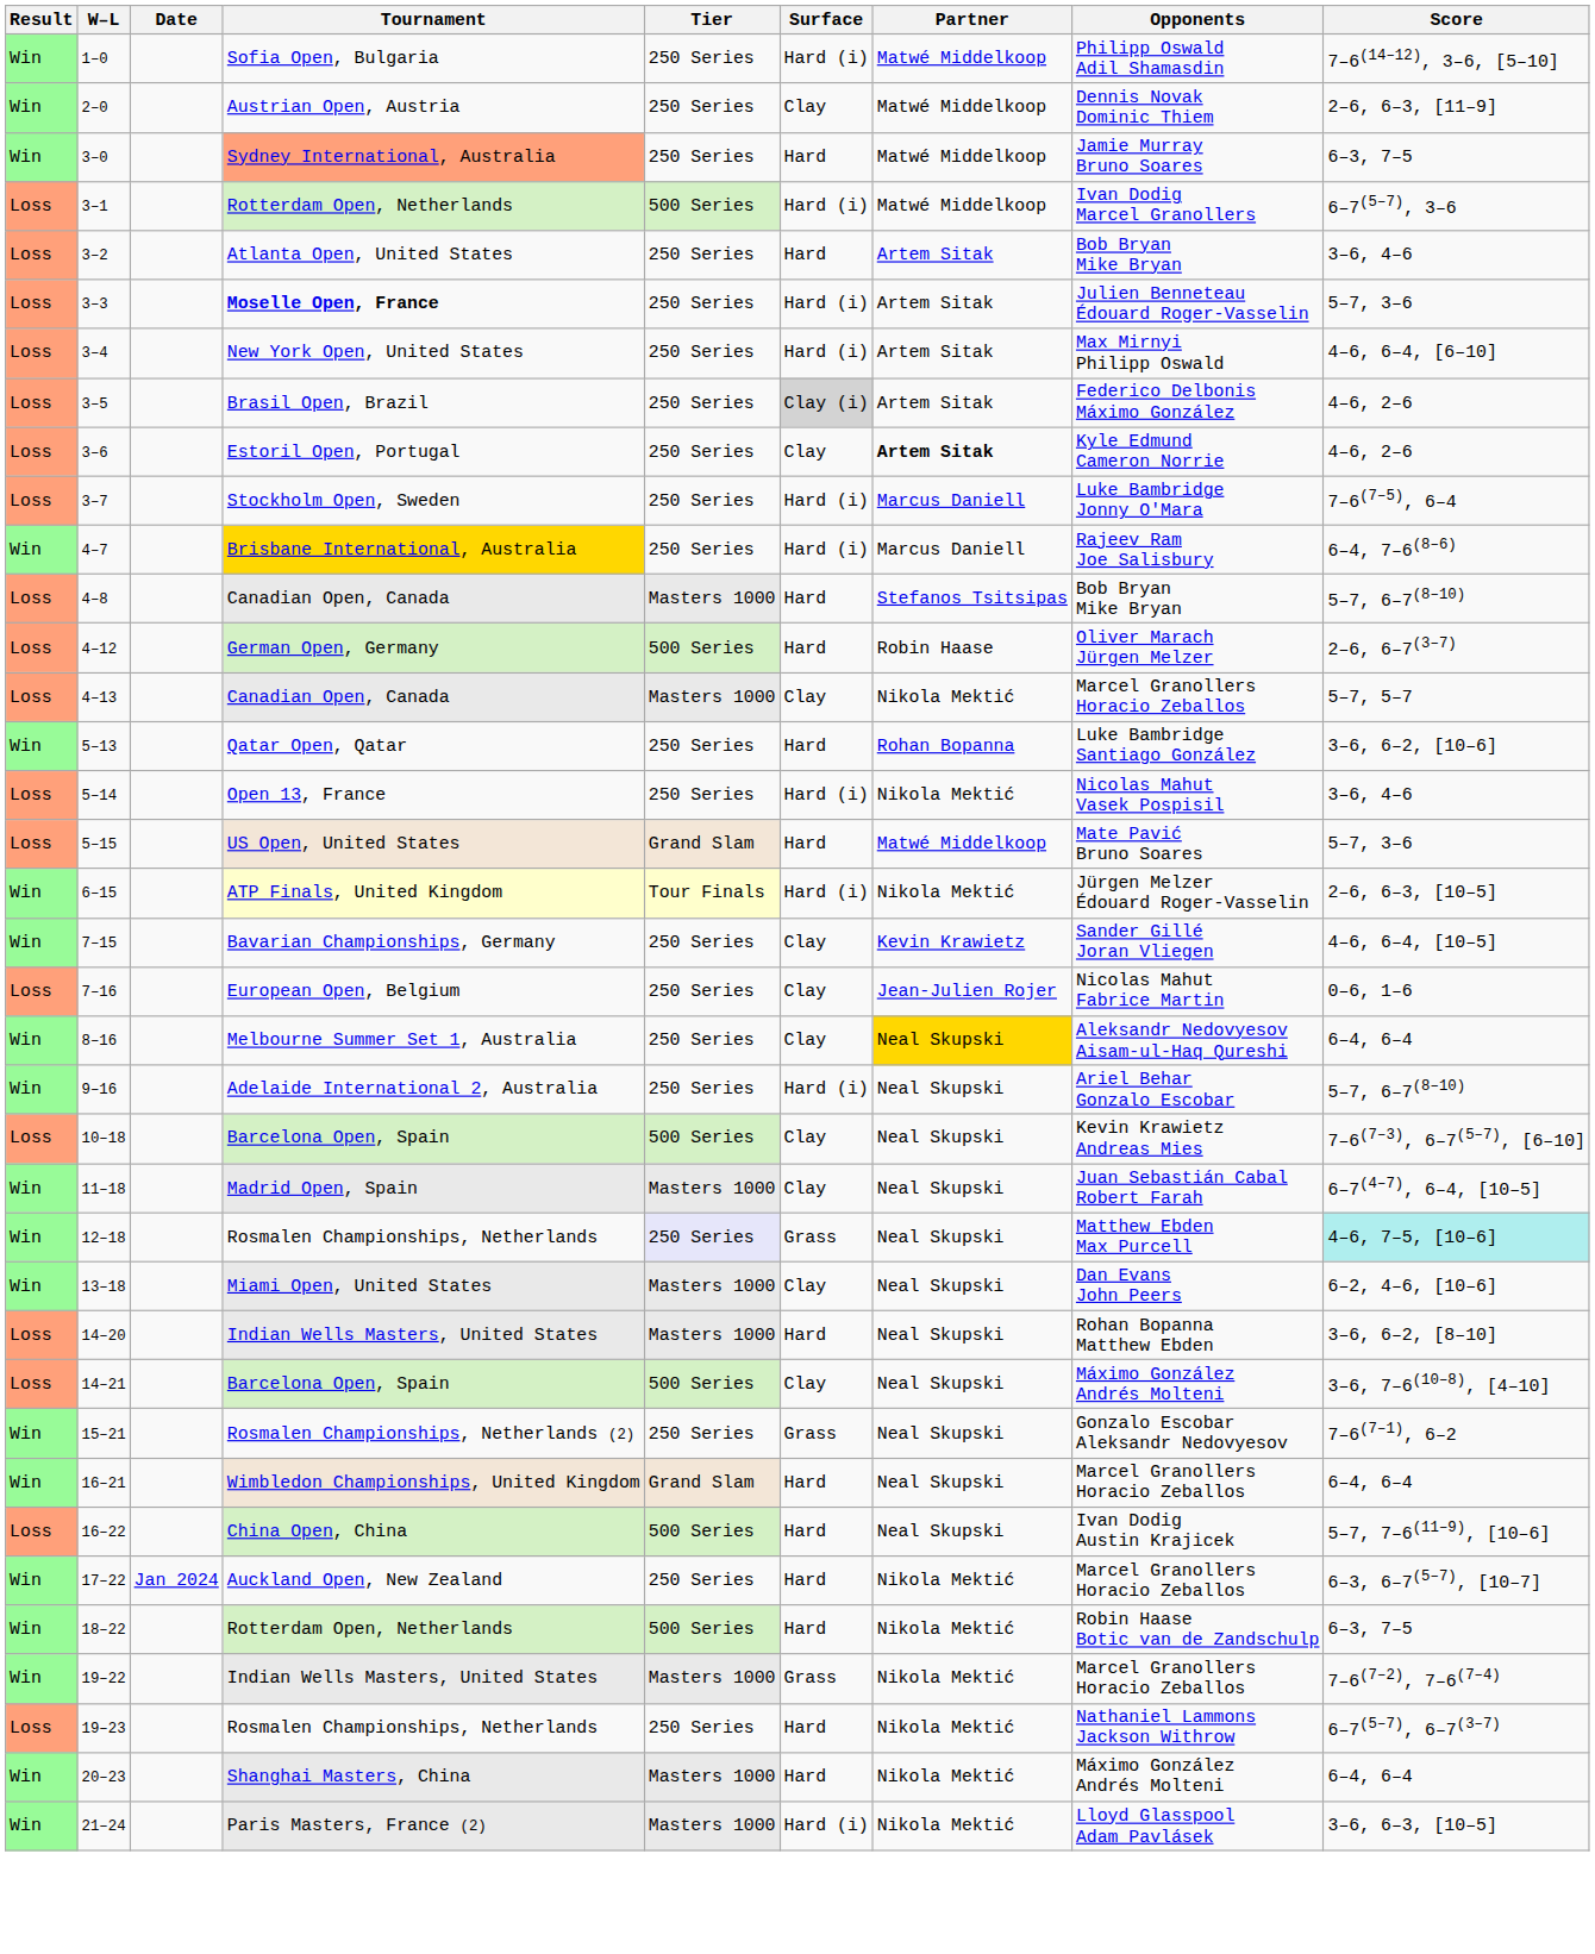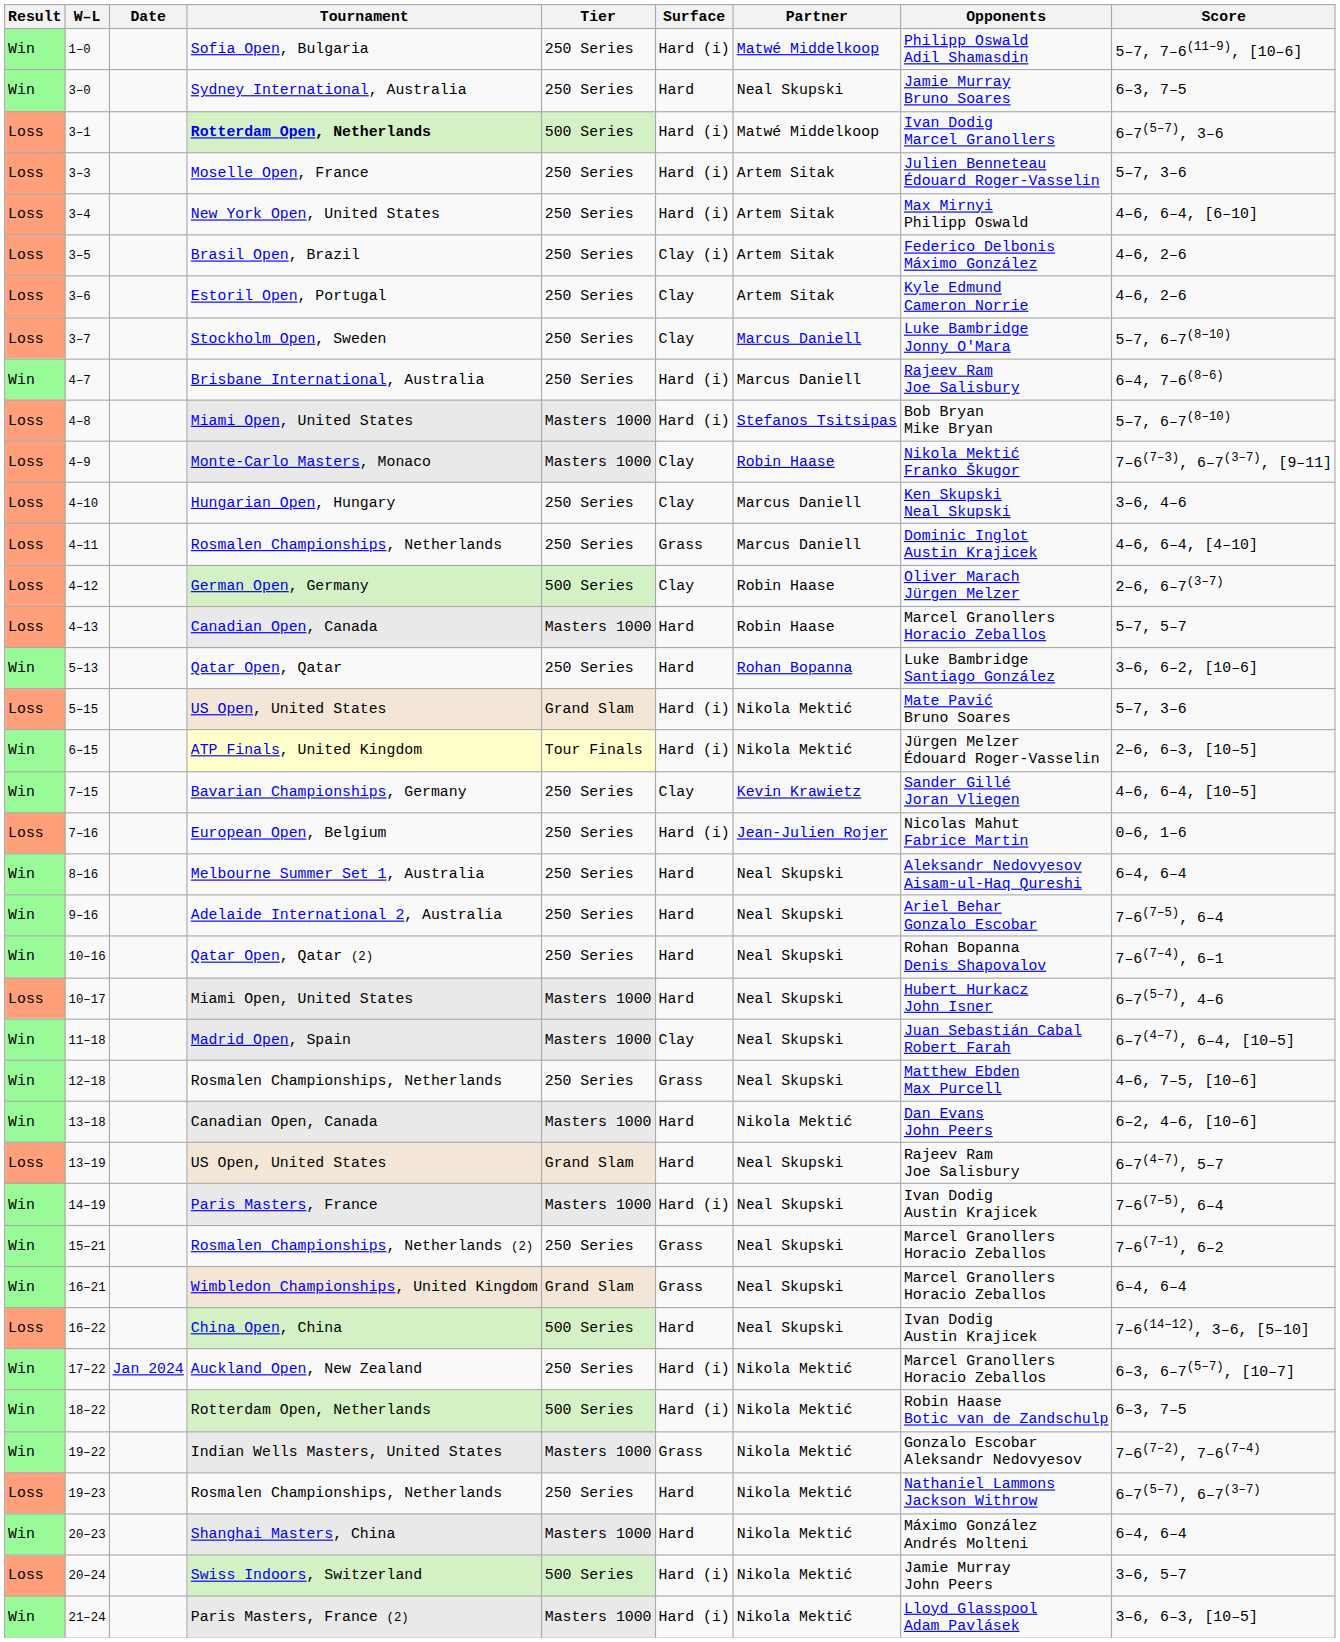1–0 | Score: 7–6(14–12), 3–6, [5–10] -> 5–7, 7–6(11–9), [10–6]
- row: Win | 2–0 | Austrian Open, Austria | 250 Series | Clay | Matwé Middelkoop | Dennis Novak Dominic Thiem | 2–6, 6–3, [11–9]
3–0 | Tournament: lightsalmon background -> no background
3–0 | Partner: Matwé Middelkoop -> Neal Skupski
3–1 | Tournament: normal -> bold
- row: Loss | 3–2 | Atlanta Open, United States | 250 Series | Hard | Artem Sitak | Bob Bryan Mike Bryan | 3–6, 4–6
3–3 | Tournament: bold -> normal
3–5 | Surface: lightgrey background -> no background
3–6 | Partner: bold -> normal
3–7 | Surface: Hard (i) -> Clay
3–7 | Score: 7–6(7–5), 6–4 -> 5–7, 6–7(8–10)
4–7 | Tournament: gold background -> no background
4–8 | Tournament: Canadian Open, Canada -> Miami Open, United States
4–8 | Surface: Hard -> Hard (i)
+ row: Loss | 4–9 | Monte-Carlo Masters, Monaco | Masters 1000 | Clay | Robin Haase | Nikola Mektić Franko Škugor | 7–6(7–3), 6–7(3–7), [9–11]
+ row: Loss | 4–10 | Hungarian Open, Hungary | 250 Series | Clay | Marcus Daniell | Ken Skupski Neal Skupski | 3–6, 4–6
+ row: Loss | 4–11 | Rosmalen Championships, Netherlands | 250 Series | Grass | Marcus Daniell | Dominic Inglot Austin Krajicek | 4–6, 6–4, [4–10]
4–12 | Surface: Hard -> Clay
4–13 | Surface: Clay -> Hard
4–13 | Partner: Nikola Mektić -> Robin Haase
- row: Loss | 5–14 | Open 13, France | 250 Series | Hard (i) | Nikola Mektić | Nicolas Mahut Vasek Pospisil | 3–6, 4–6
5–15 | Surface: Hard -> Hard (i)
5–15 | Partner: Matwé Middelkoop -> Nikola Mektić
7–16 | Surface: Clay -> Hard (i)
8–16 | Surface: Clay -> Hard
8–16 | Partner: gold background -> no background
9–16 | Surface: Hard (i) -> Hard
9–16 | Score: 5–7, 6–7(8–10) -> 7–6(7–5), 6–4
+ row: Win | 10–16 | Qatar Open, Qatar (2) | 250 Series | Hard | Neal Skupski | Rohan Bopanna Denis Shapovalov | 7–6(7–4), 6–1
+ row: Loss | 10–17 | Miami Open, United States | Masters 1000 | Hard | Neal Skupski | Hubert Hurkacz John Isner | 6–7(5–7), 4–6
- row: Loss | 10–18 | Barcelona Open, Spain | 500 Series | Clay | Neal Skupski | Kevin Krawietz Andreas Mies | 7–6(7–3), 6–7(5–7), [6–10]
12–18 | Tier: lavender background -> no background
12–18 | Score: paleturquoise background -> no background
13–18 | Tournament: Miami Open, United States -> Canadian Open, Canada
13–18 | Surface: Clay -> Hard
13–18 | Partner: Neal Skupski -> Nikola Mektić
+ row: Loss | 13–19 | US Open, United States | Grand Slam | Hard | Neal Skupski | Rajeev Ram Joe Salisbury | 6–7(4–7), 5–7
+ row: Win | 14–19 | Paris Masters, France | Masters 1000 | Hard (i) | Neal Skupski | Ivan Dodig Austin Krajicek | 7–6(7–5), 6–4
- row: Loss | 14–20 | Indian Wells Masters, United States | Masters 1000 | Hard | Neal Skupski | Rohan Bopanna Matthew Ebden | 3–6, 6–2, [8–10]
- row: Loss | 14–21 | Barcelona Open, Spain | 500 Series | Clay | Neal Skupski | Máximo González Andrés Molteni | 3–6, 7–6(10–8), [4–10]
15–21 | Opponents: Gonzalo Escobar Aleksandr Nedovyesov -> Marcel Granollers Horacio Zeballos
16–21 | Surface: Hard -> Grass
16–22 | Score: 5–7, 7–6(11–9), [10–6] -> 7–6(14–12), 3–6, [5–10]
17–22 | Surface: Hard -> Hard (i)
18–22 | Surface: Hard -> Hard (i)
19–22 | Opponents: Marcel Granollers Horacio Zeballos -> Gonzalo Escobar Aleksandr Nedovyesov
+ row: Loss | 20–24 | Swiss Indoors, Switzerland | 500 Series | Hard (i) | Nikola Mektić | Jamie Murray John Peers | 3–6, 5–7
